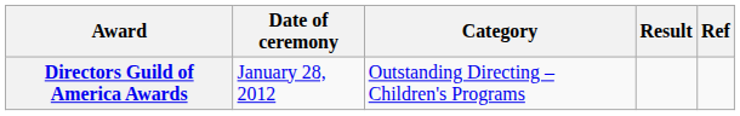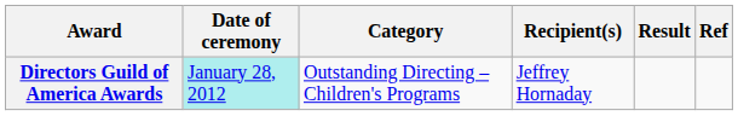+ column: Recipient(s) | Jeffrey Hornaday
Directors Guild of America Awards | Date of ceremony: no background -> paleturquoise background
